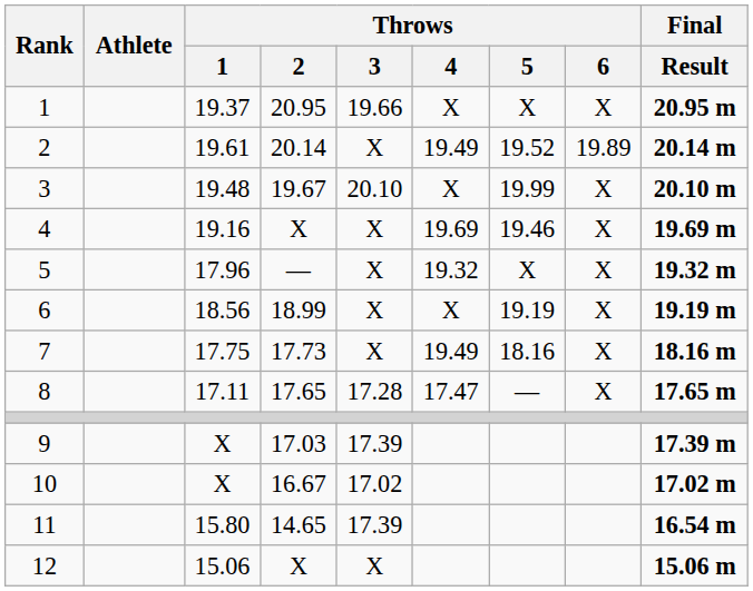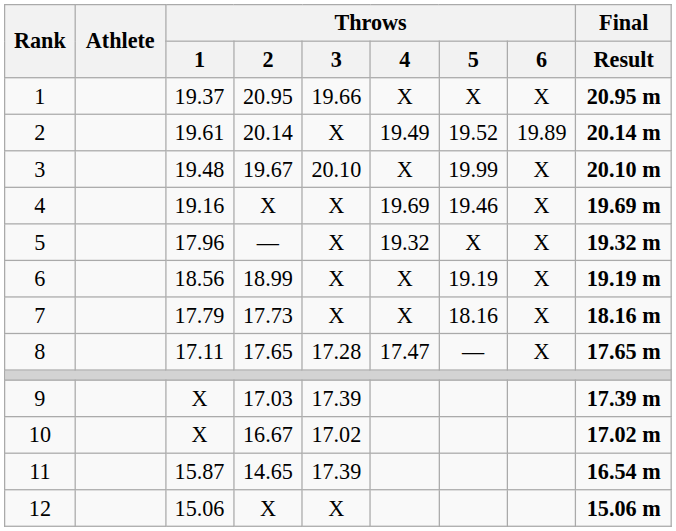7 | Throws / 1: 17.75 -> 17.79
7 | Throws / 4: 19.49 -> X
11 | Throws / 1: 15.80 -> 15.87
